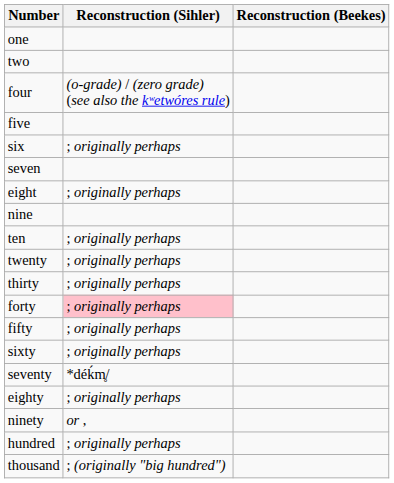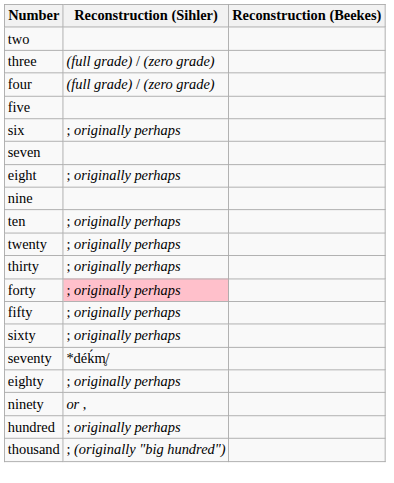- row: one
+ row: three | (full grade) / (zero grade)
four | Reconstruction (Sihler): (o-grade) / (zero grade) (see also the kʷetwóres rule) -> (full grade) / (zero grade)
